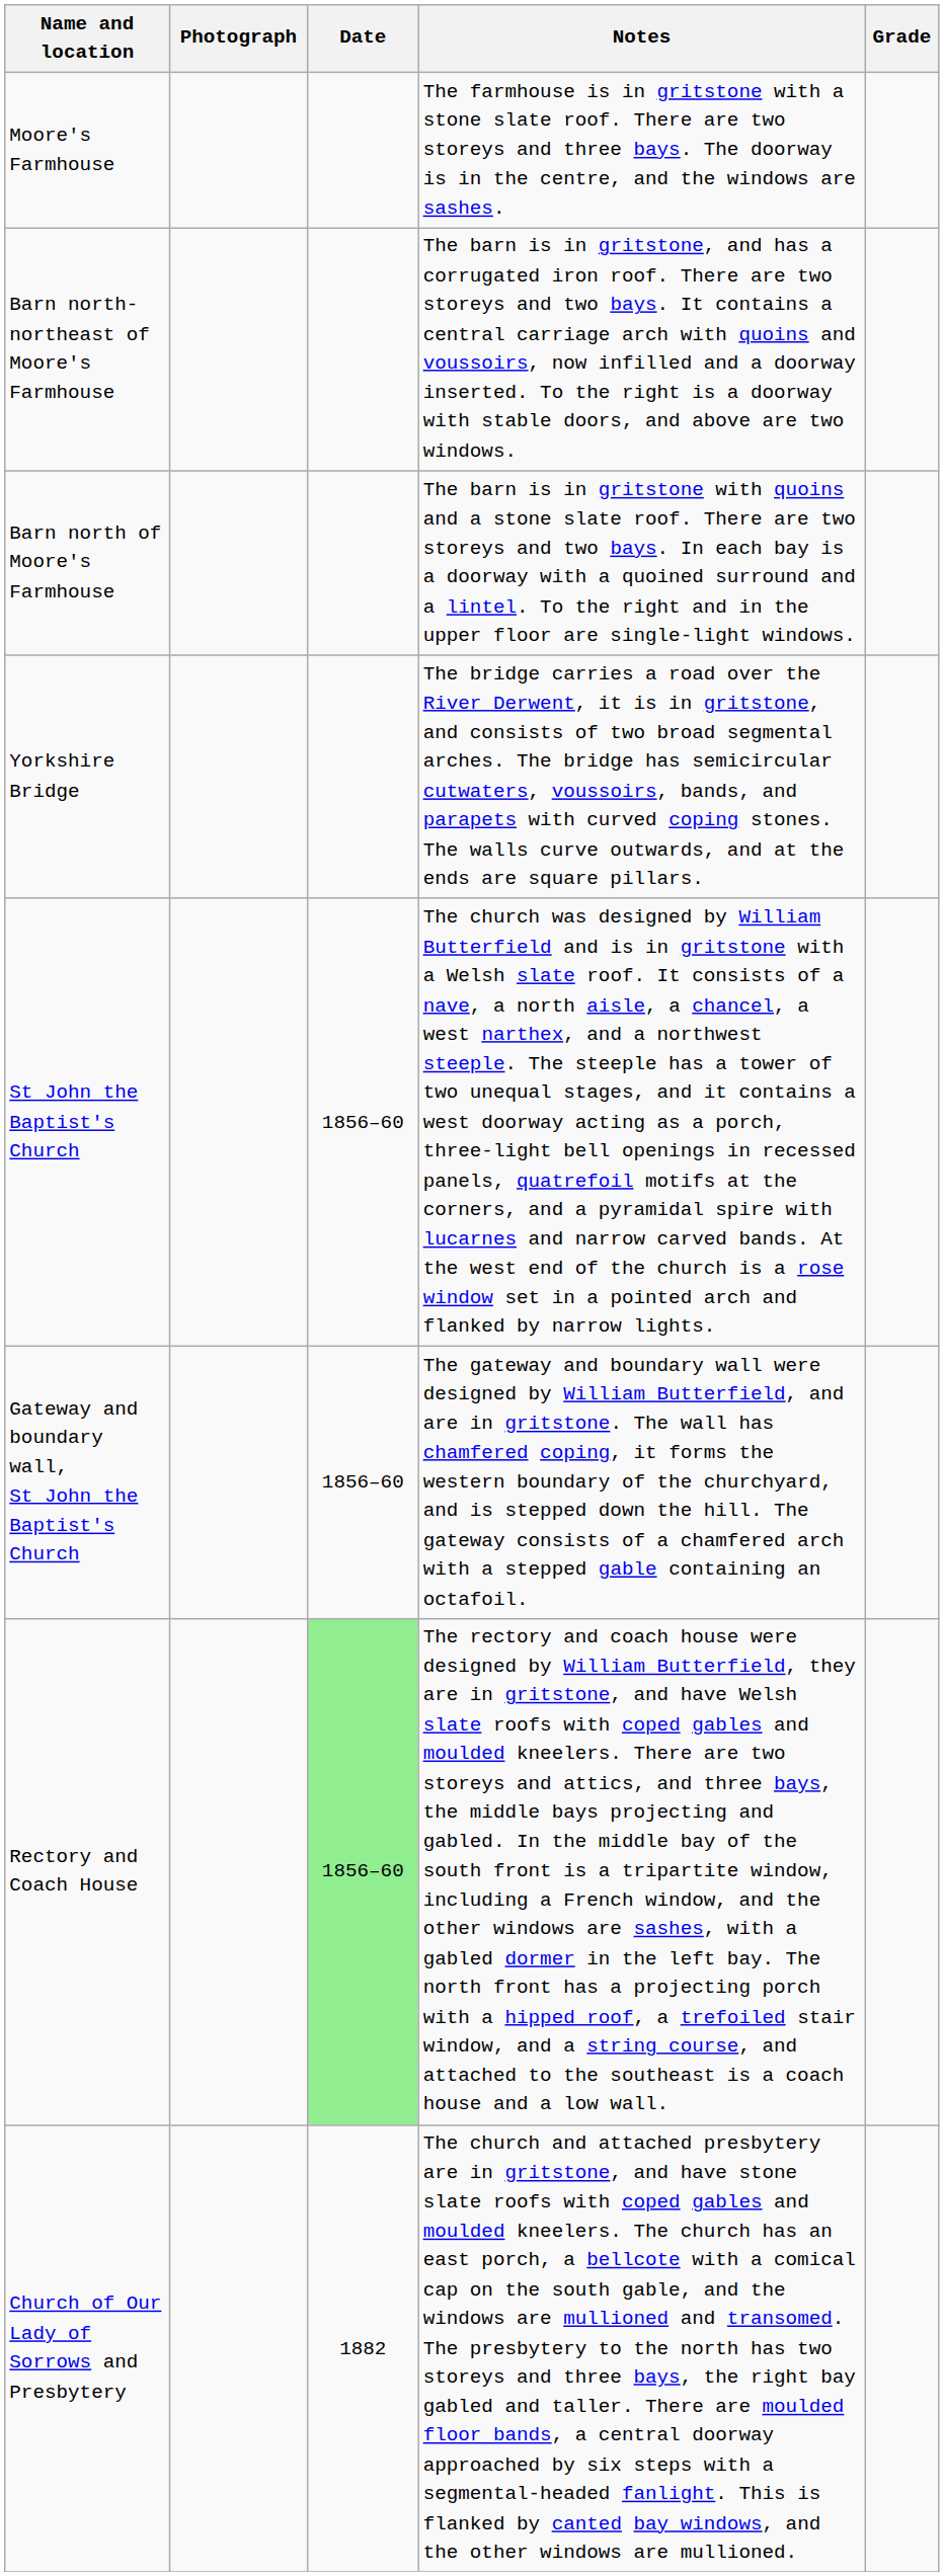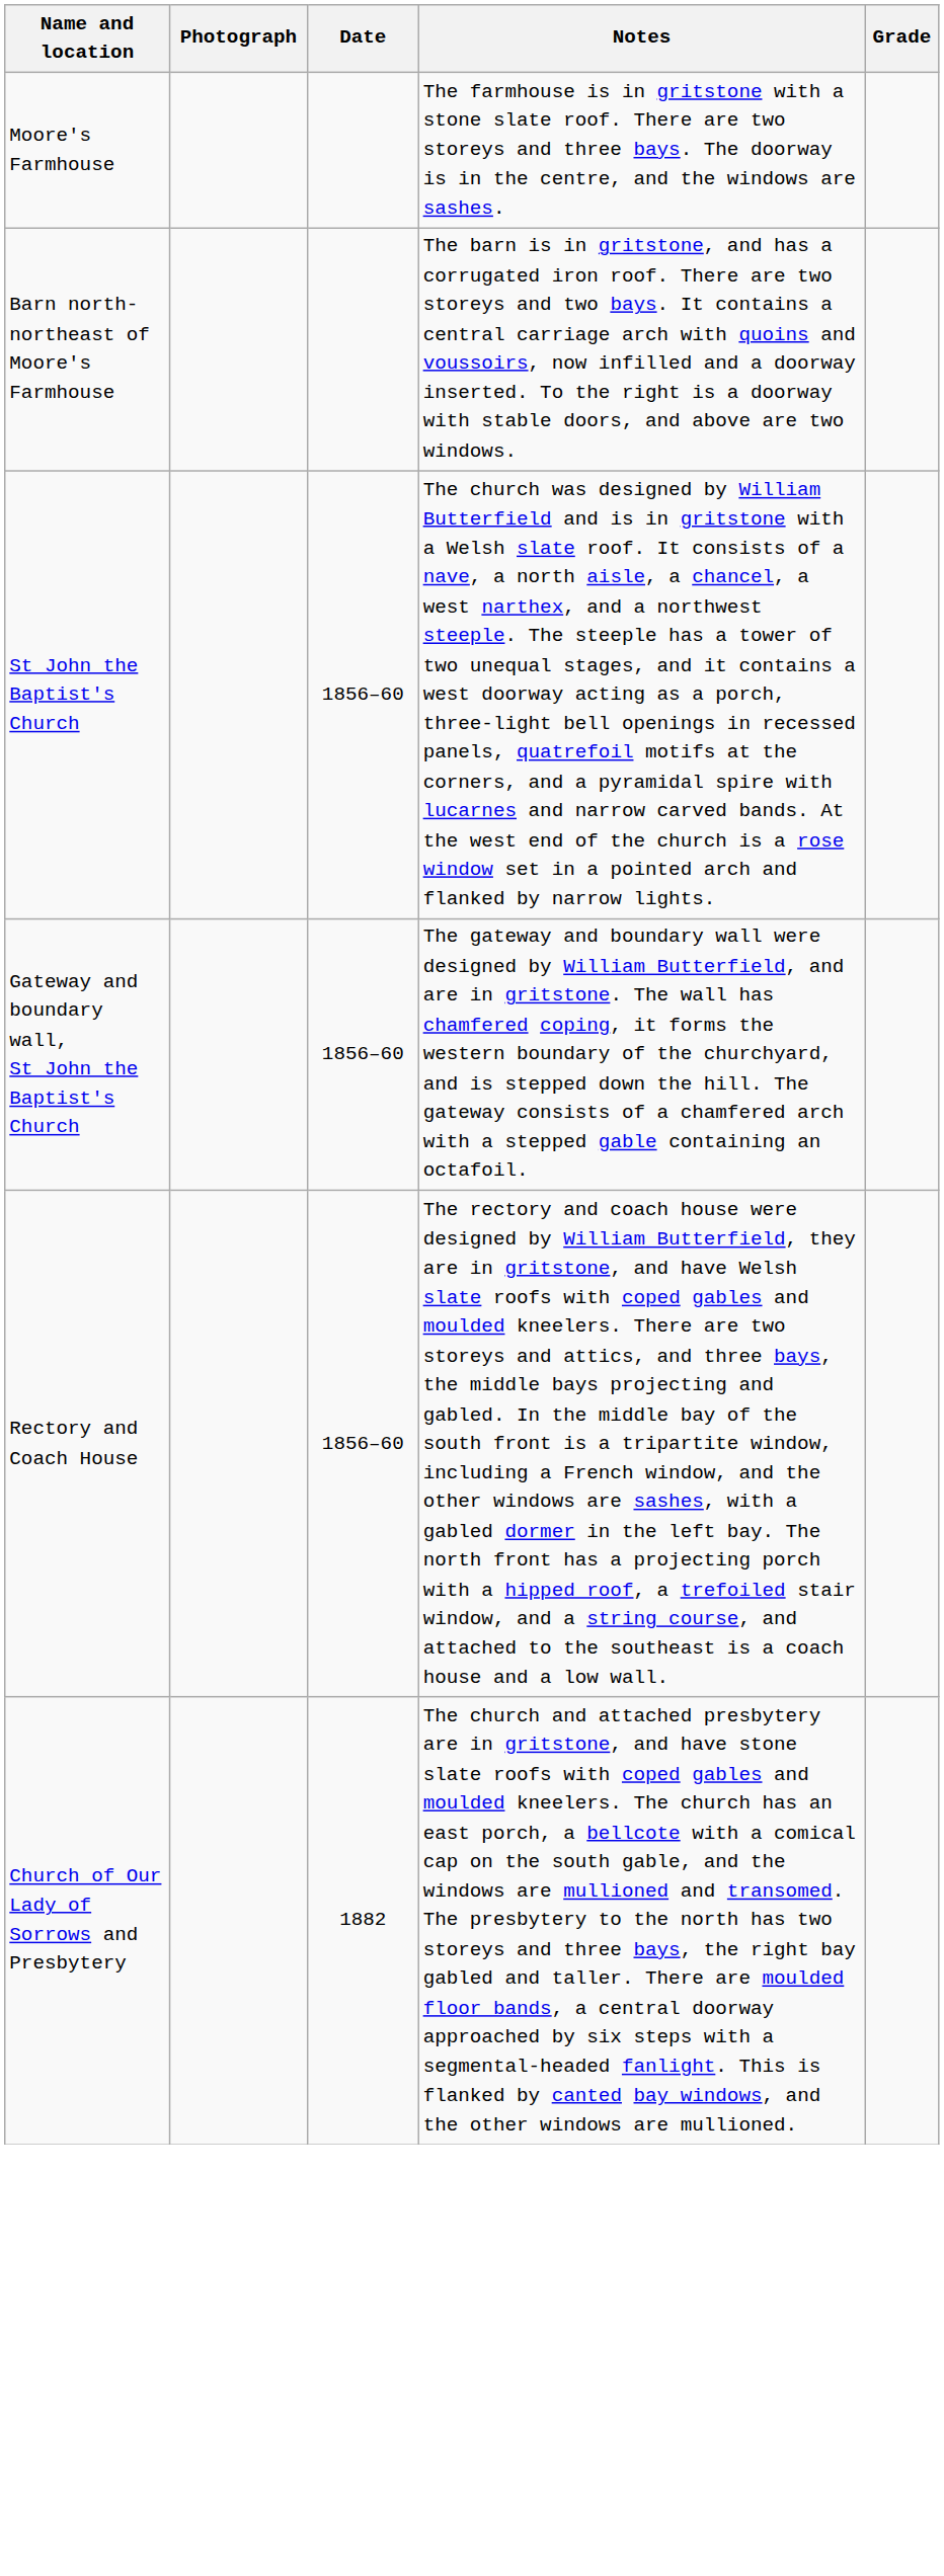- row: Barn north of Moore's Farmhouse | The barn is in gritstone with quoins and a stone slate roof. There are two storeys and two bays. In each bay is a doorway with a quoined surround and a lintel. To the right and in the upper floor are single-light windows.
- row: Yorkshire Bridge | The bridge carries a road over the River Derwent, it is in gritstone, and consists of two broad segmental arches. The bridge has semicircular cutwaters, voussoirs, bands, and parapets with curved coping stones. The walls curve outwards, and at the ends are square pillars.
Rectory and Coach House | Date: lightgreen background -> no background
